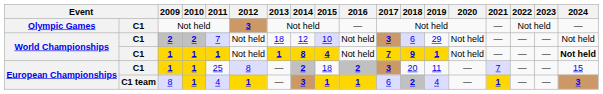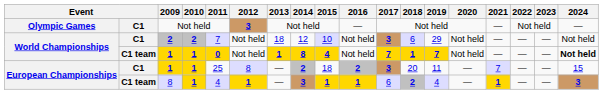World Championships / 1 | column 2: C1 -> C1 team
World Championships / 1 | 2011: 1 -> 0
World Championships / 1 | 2018: 9 -> 1
World Championships / 1 | 2019: 1 -> 7
